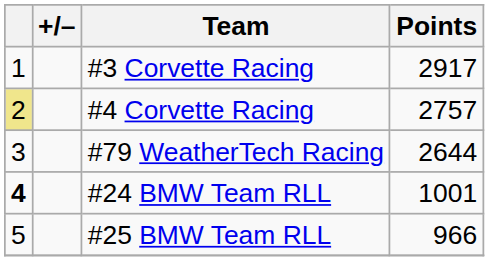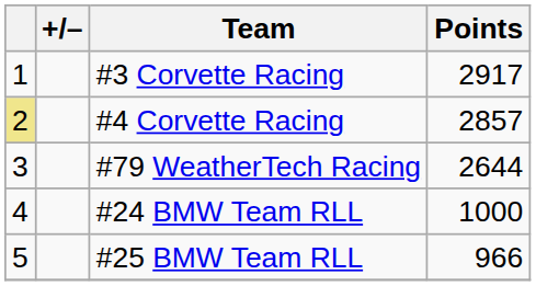#4 Corvette Racing | Points: 2757 -> 2857
#24 BMW Team RLL | column 1: bold -> normal
#24 BMW Team RLL | Points: 1001 -> 1000
